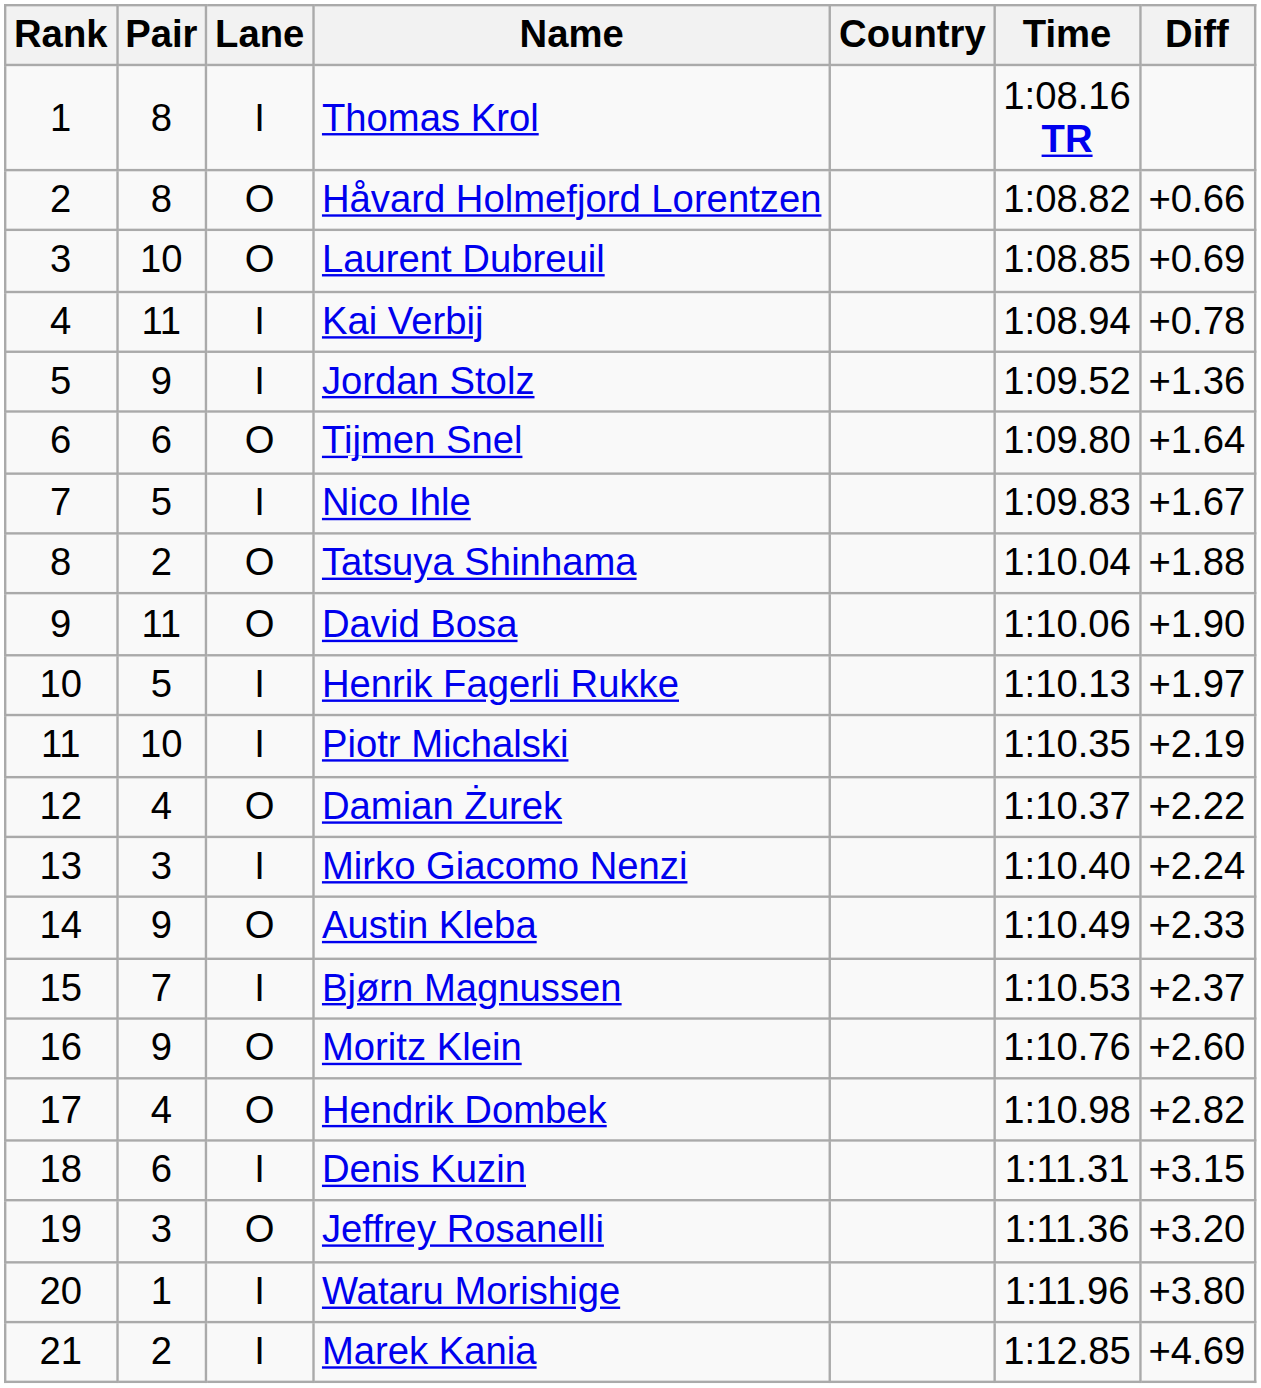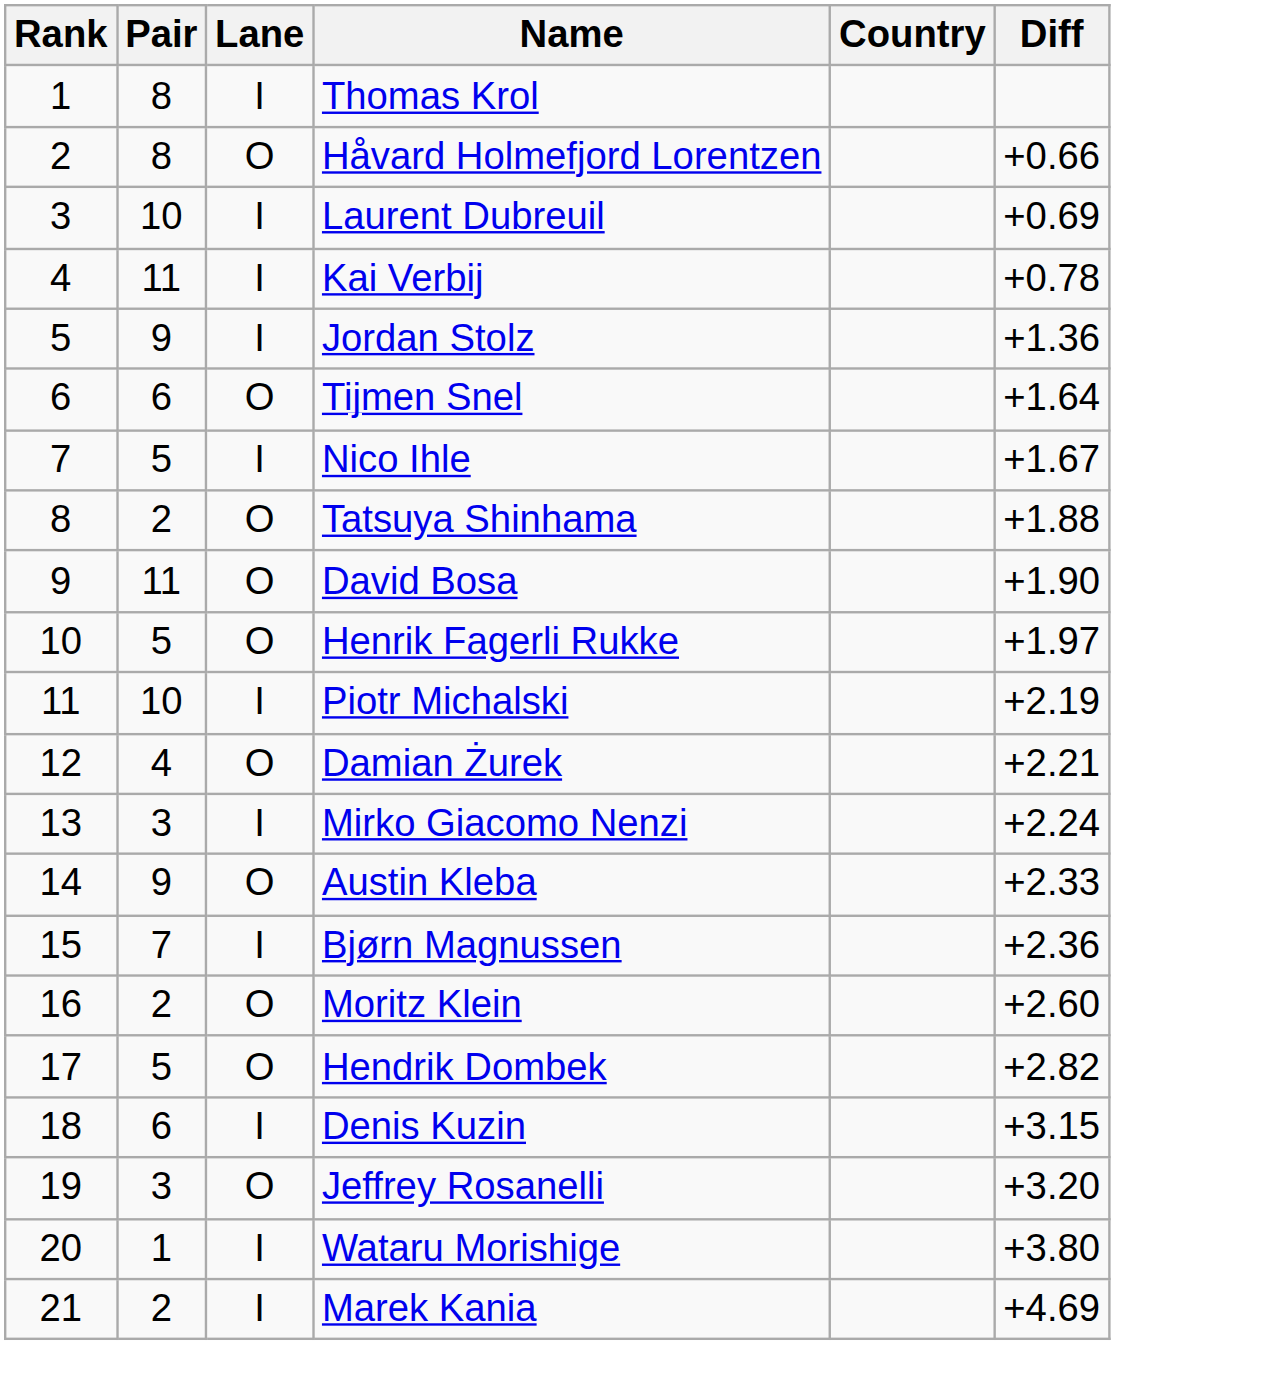- column: Time | 1:08.16 TR | 1:08.82 | 1:08.85 | 1:08.94 | 1:09.52 | 1:09.80 | 1:09.83 | 1:10.04 | 1:10.06 | 1:10.13 | 1:10.35 | 1:10.37 | 1:10.40 | 1:10.49 | 1:10.53 | 1:10.76 | 1:10.98 | 1:11.31 | 1:11.36 | 1:11.96 | 1:12.85
Laurent Dubreuil | Lane: O -> I
Henrik Fagerli Rukke | Lane: I -> O
Damian Żurek | Diff: +2.22 -> +2.21
Bjørn Magnussen | Diff: +2.37 -> +2.36
Moritz Klein | Pair: 9 -> 2
Hendrik Dombek | Pair: 4 -> 5
